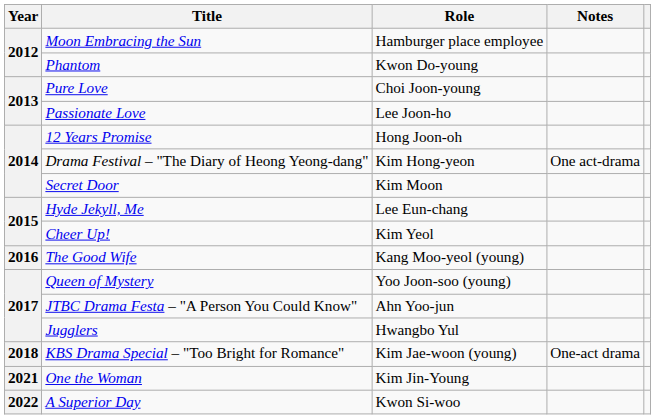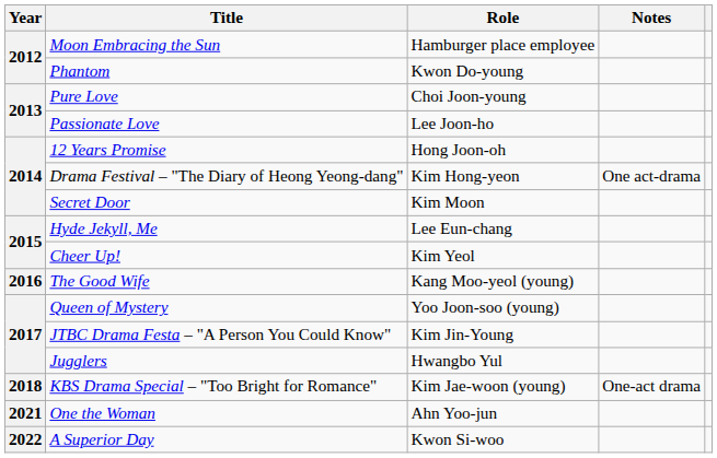JTBC Drama Festa – "A Person You Could Know" | Role: Ahn Yoo-jun -> Kim Jin-Young
One the Woman | Role: Kim Jin-Young -> Ahn Yoo-jun
